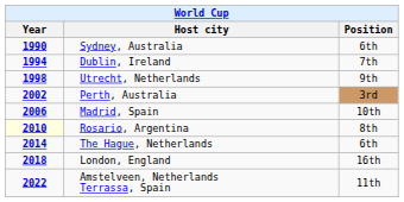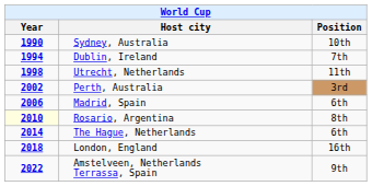Sydney, Australia | Position: 6th -> 10th
Utrecht, Netherlands | Position: 9th -> 11th
Madrid, Spain | Position: 10th -> 6th
Amstelveen, Netherlands Terrassa, Spain | Position: 11th -> 9th
